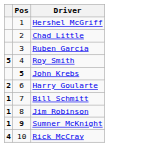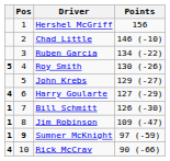+ column: Points | 156 | 146 (-10) | 134 (-22) | 130 (-26) | 129 (-27) | 127 (-29) | 126 (-30) | 109 (-47) | 97 (-59) | 90 (-66)
John Krebs | Pos: bold -> normal
Harry Goularte | column 1: 2 -> 4
